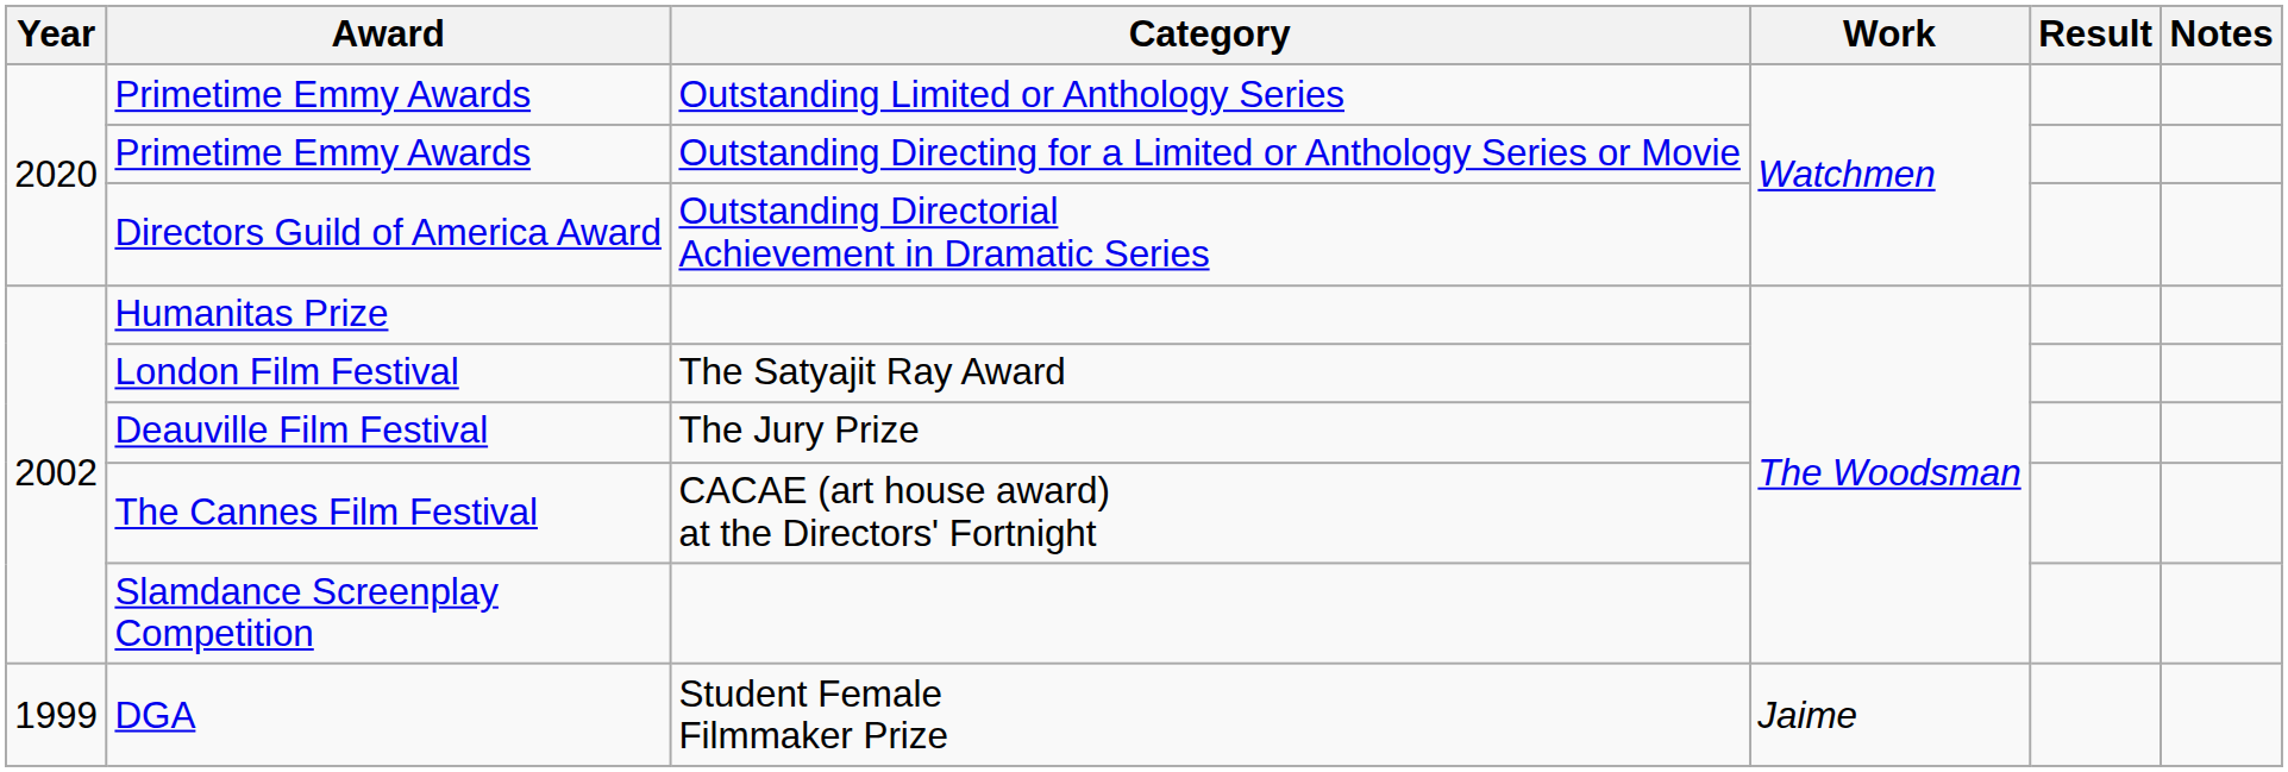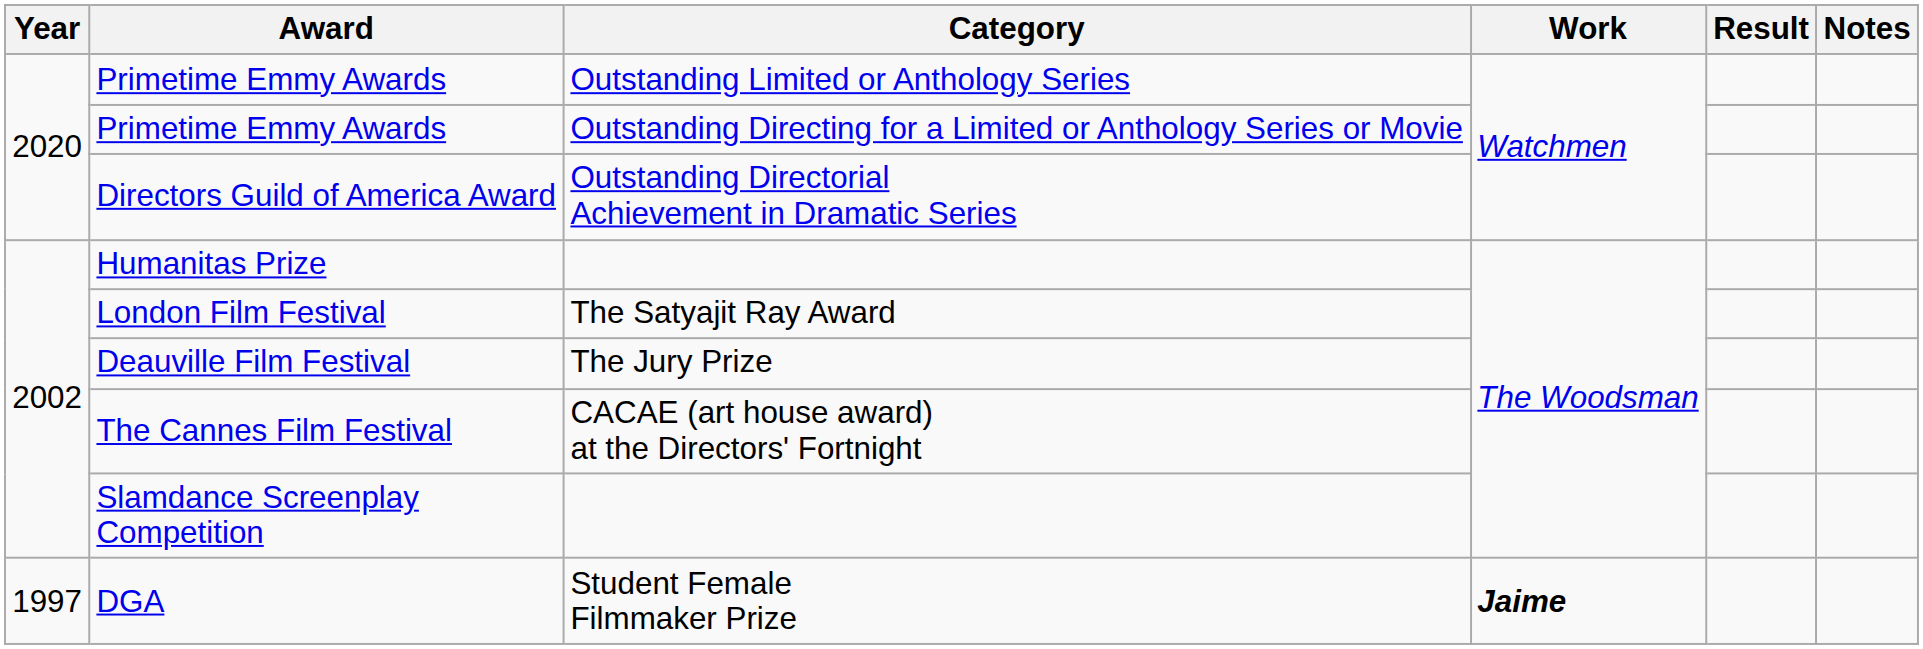DGA | Year: 1999 -> 1997
DGA | Work: normal -> bold
